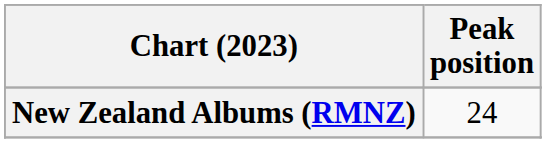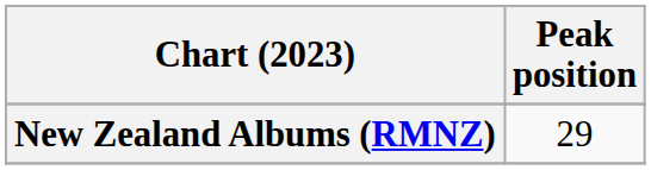New Zealand Albums (RMNZ) | Peak position: 24 -> 29
